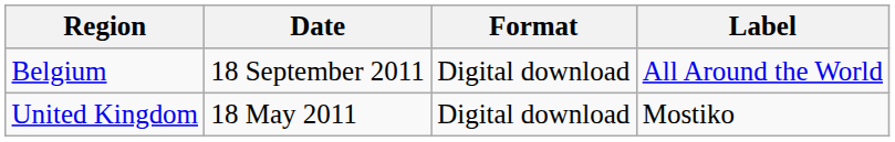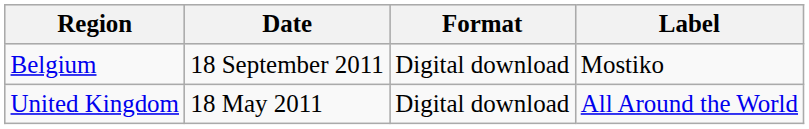Belgium | Label: All Around the World -> Mostiko
United Kingdom | Label: Mostiko -> All Around the World
